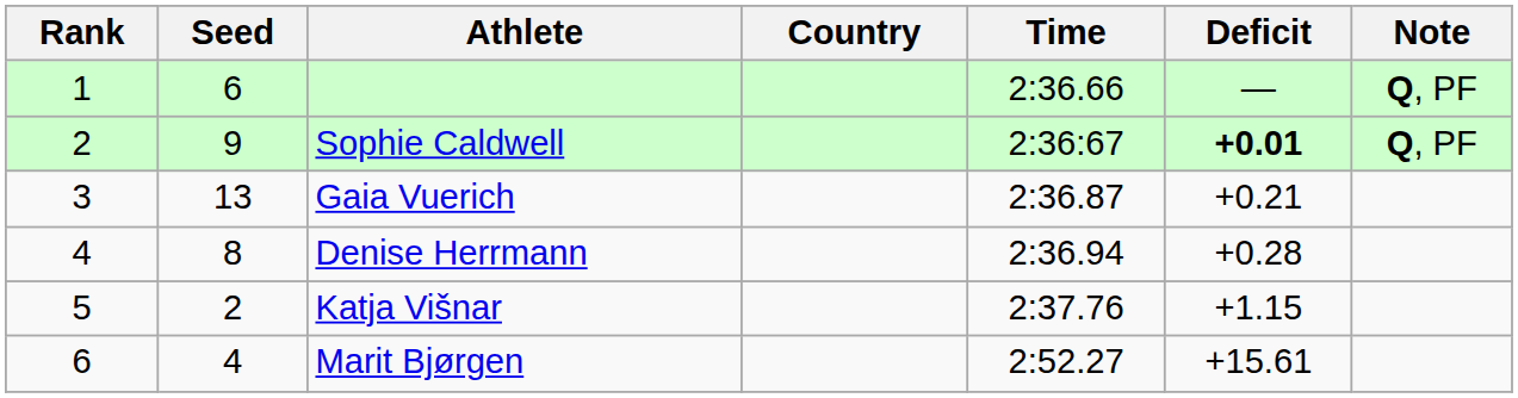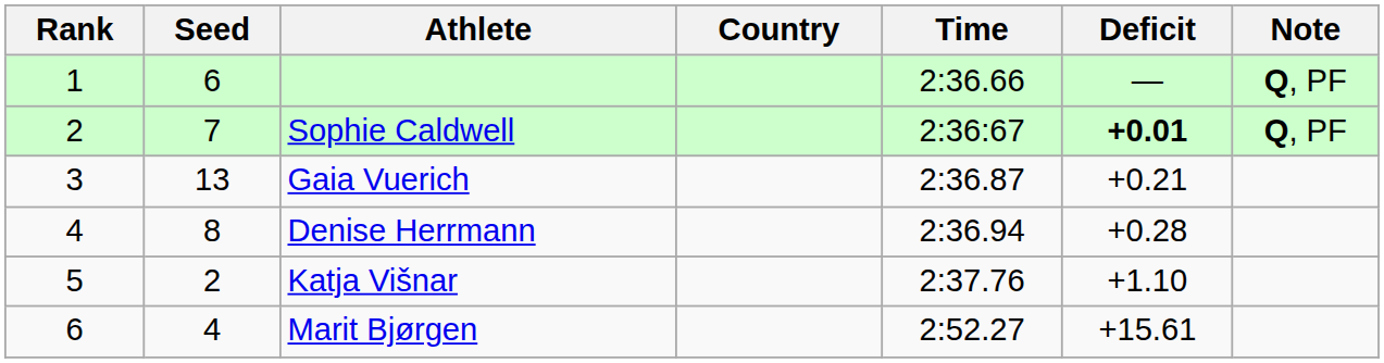Sophie Caldwell | Seed: 9 -> 7
Katja Višnar | Deficit: +1.15 -> +1.10
